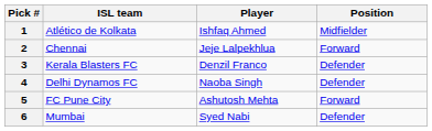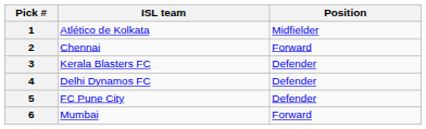- column: Player | Ishfaq Ahmed | Jeje Lalpekhlua | Denzil Franco | Naoba Singh | Ashutosh Mehta | Syed Nabi
5 | Position: Forward -> Defender
6 | Position: Defender -> Forward
